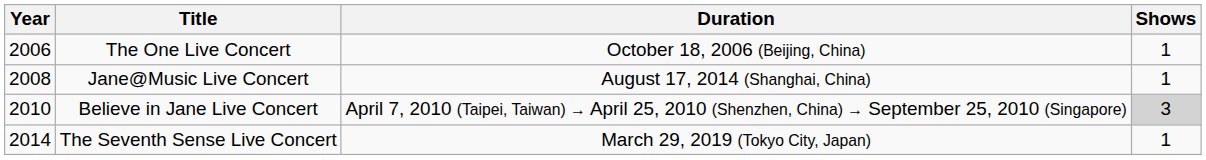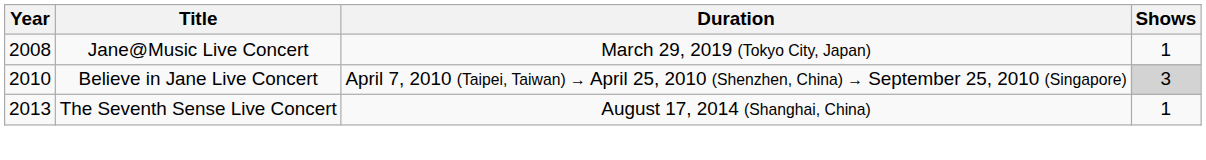- row: 2006 | The One Live Concert | October 18, 2006 (Beijing, China) | 1
Jane@Music Live Concert | Duration: August 17, 2014 (Shanghai, China) -> March 29, 2019 (Tokyo City, Japan)
The Seventh Sense Live Concert | Year: 2014 -> 2013
The Seventh Sense Live Concert | Duration: March 29, 2019 (Tokyo City, Japan) -> August 17, 2014 (Shanghai, China)
